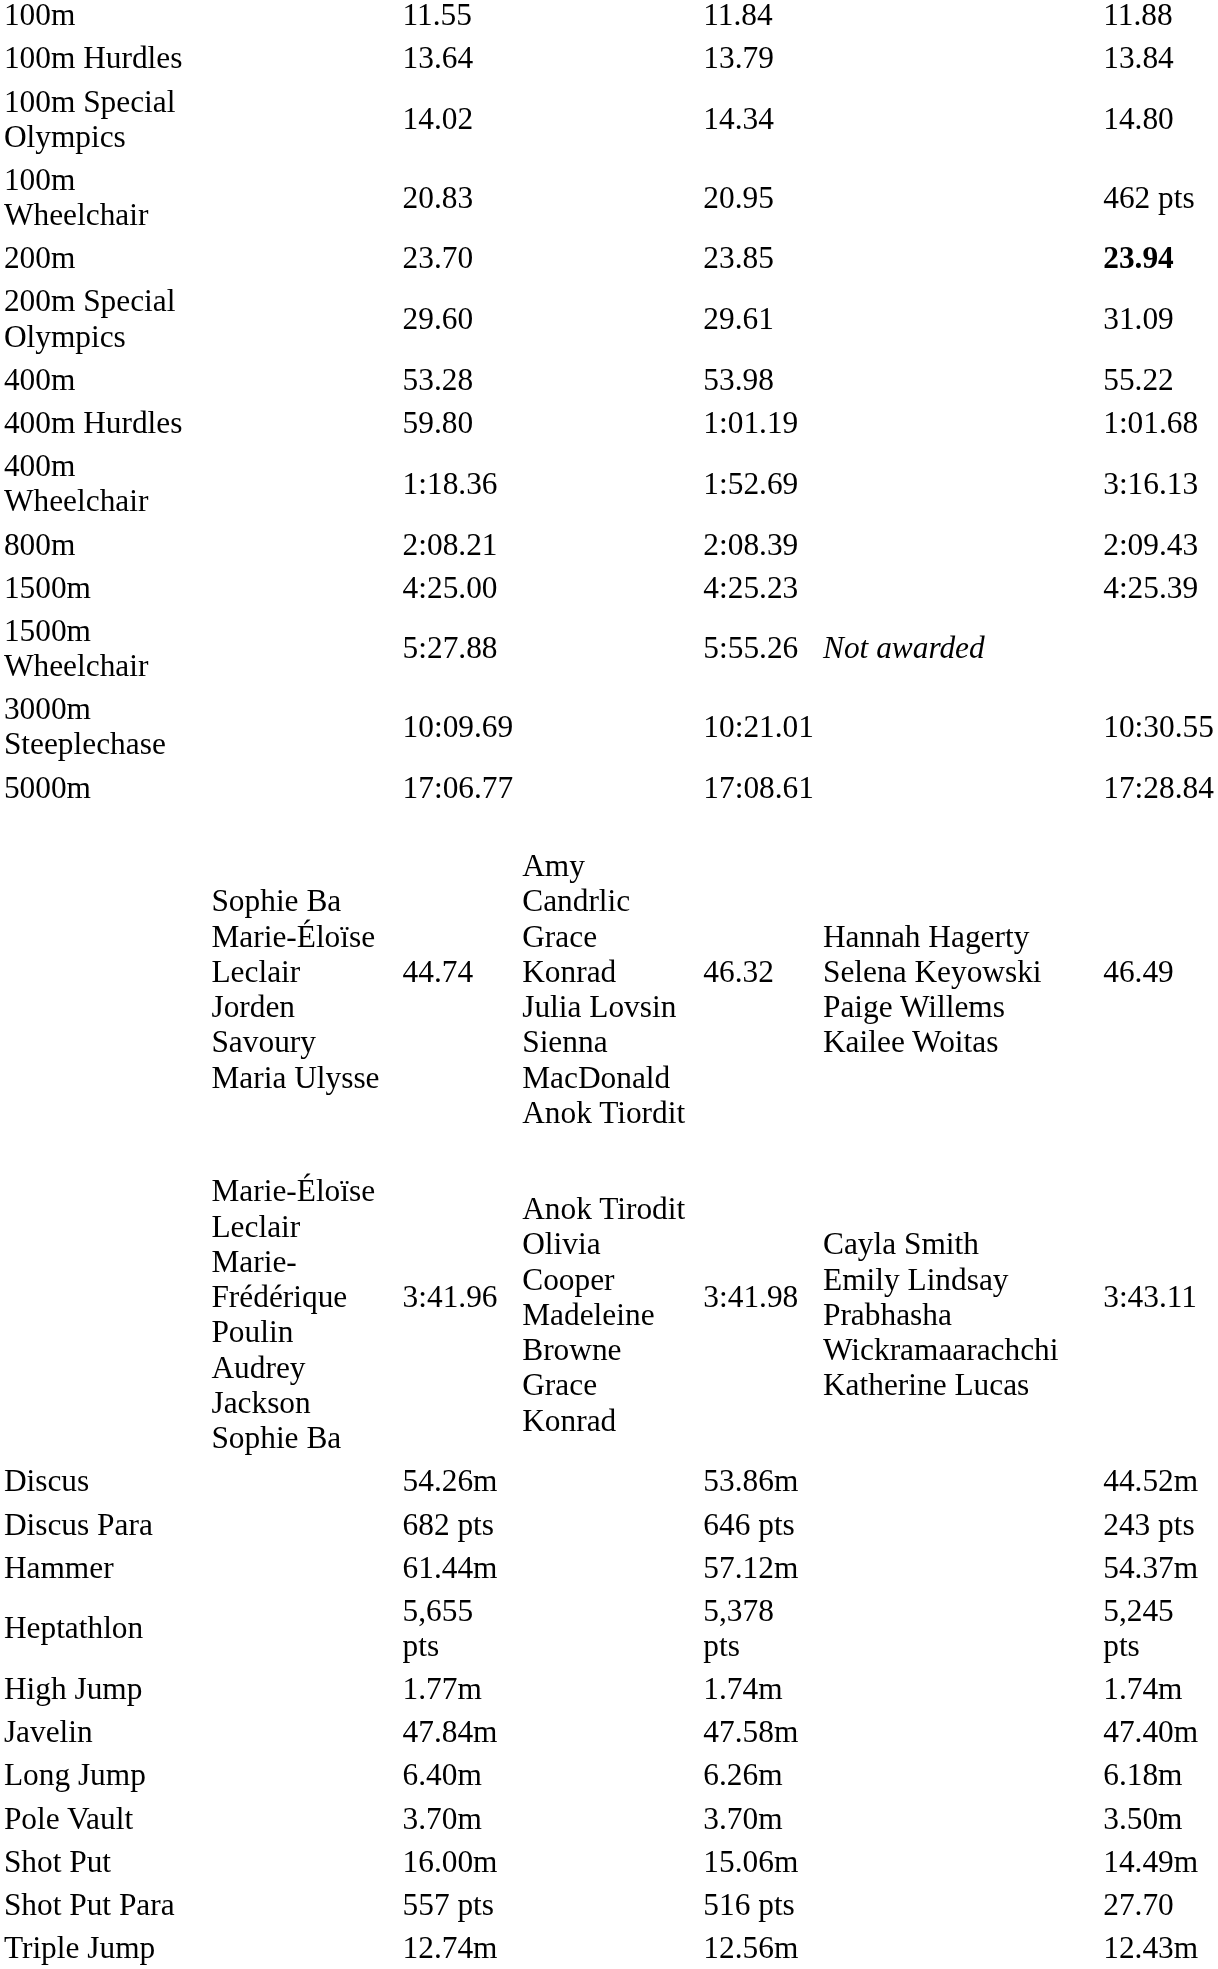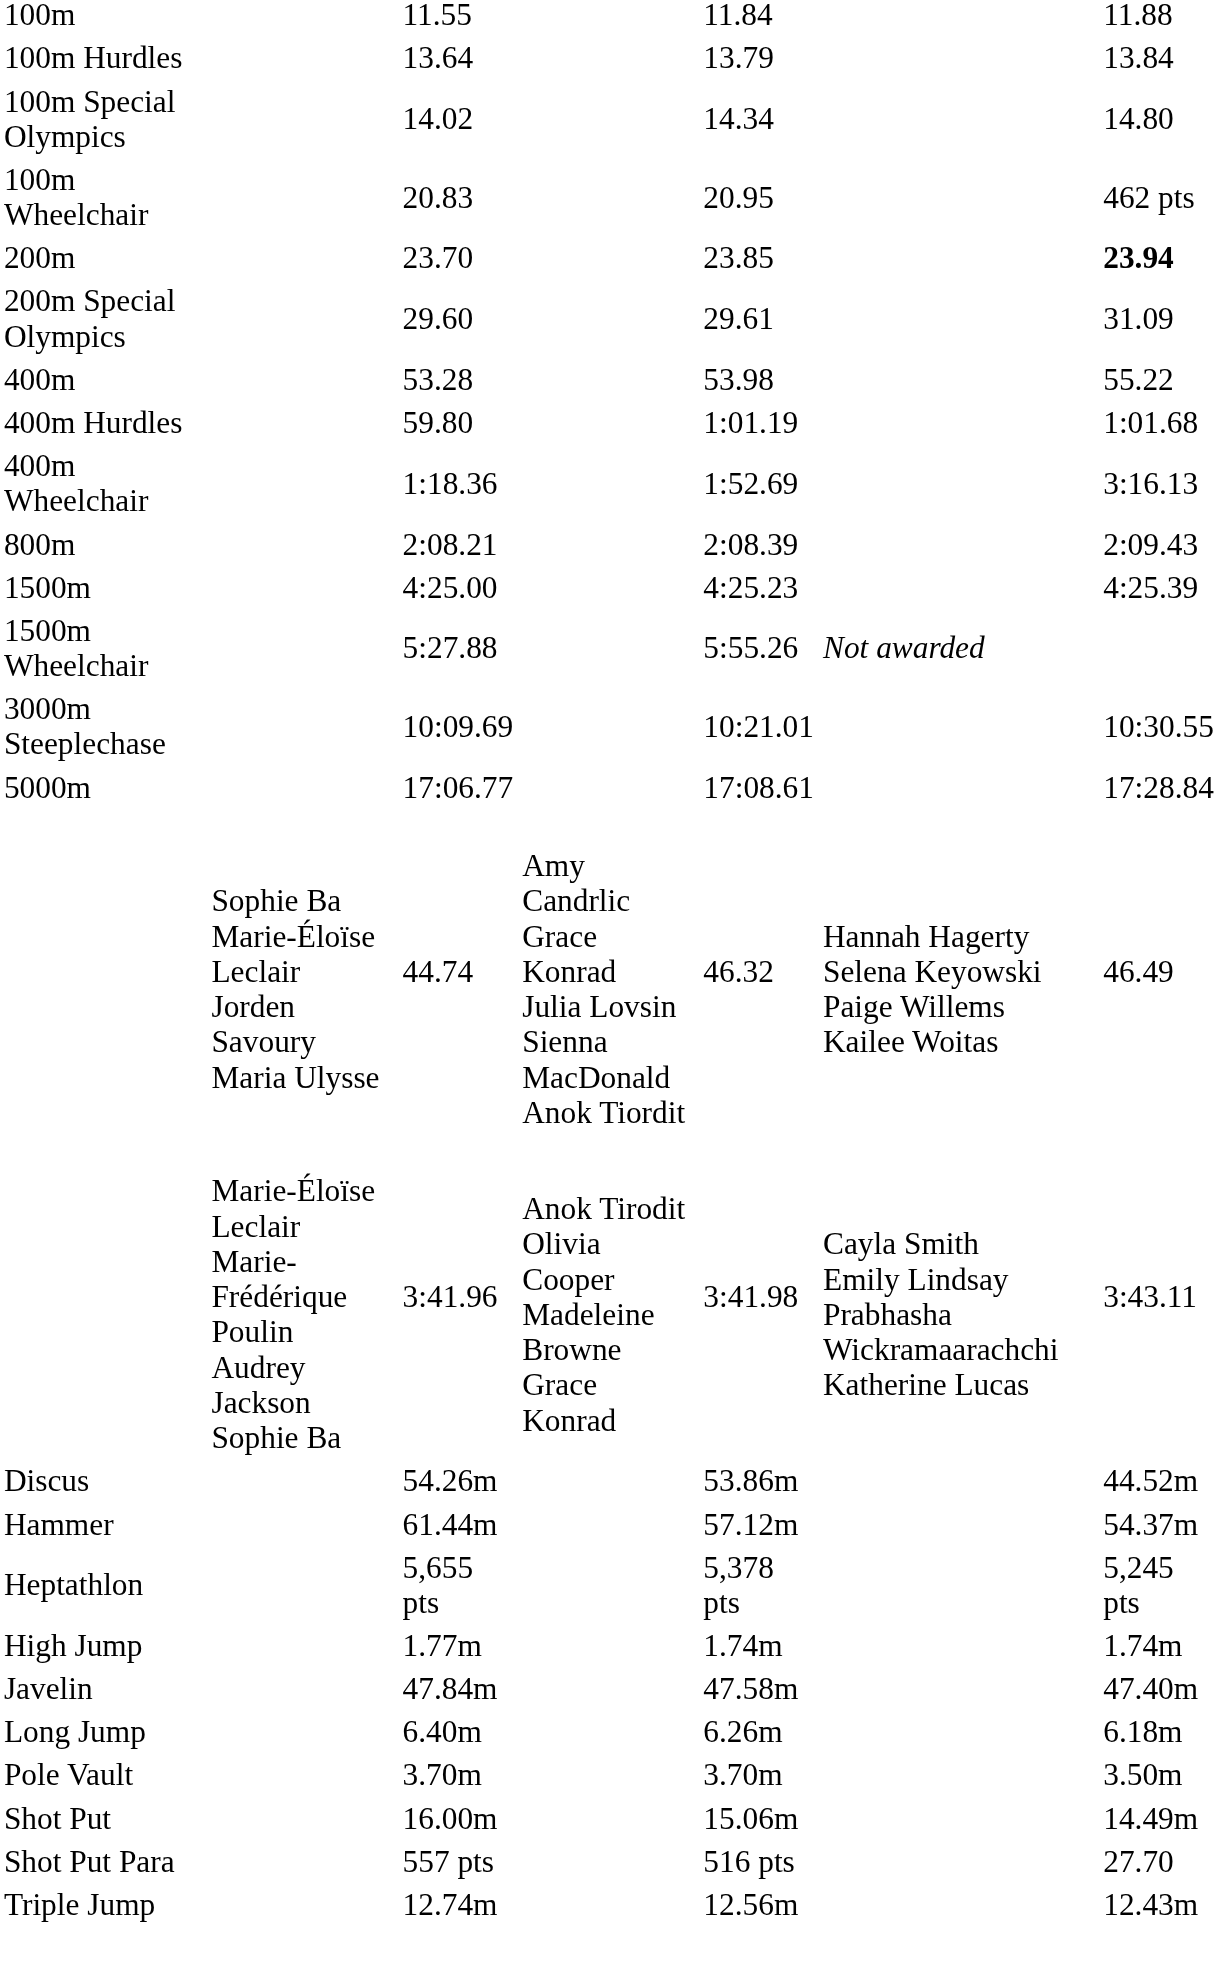- row: Discus Para | 682 pts | 646 pts | 243 pts
